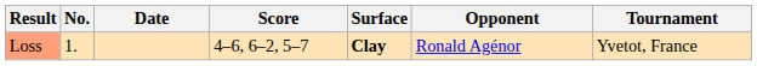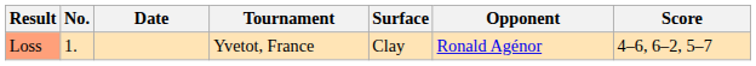columns swapped: Tournament <-> Score
Loss | Surface: bold -> normal
